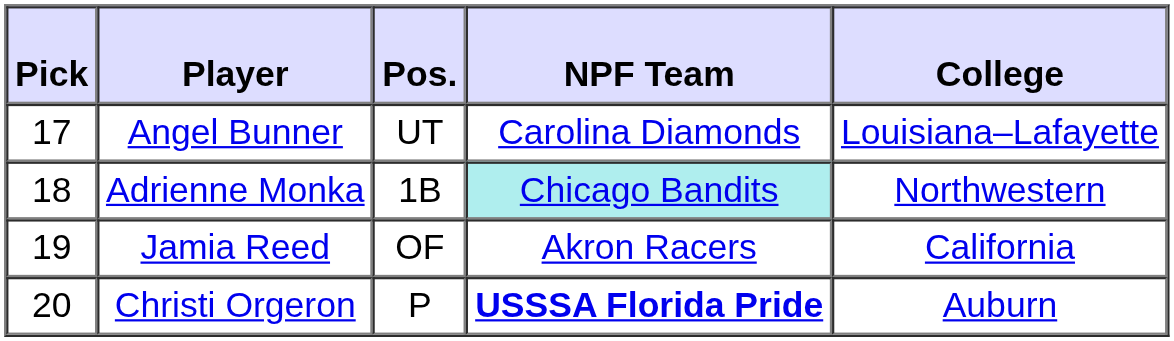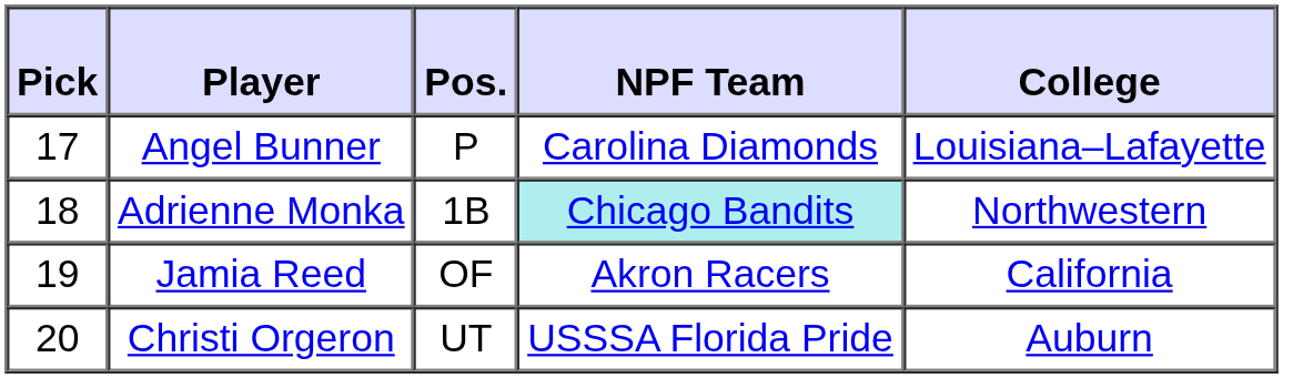Angel Bunner | Pos.: UT -> P
Christi Orgeron | Pos.: P -> UT
Christi Orgeron | NPF Team: bold -> normal
